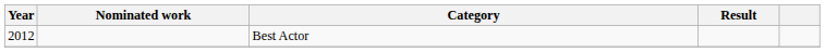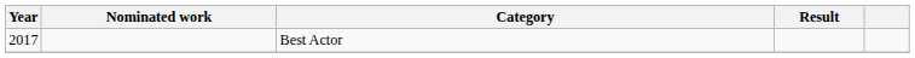Best Actor | Year: 2012 -> 2017
